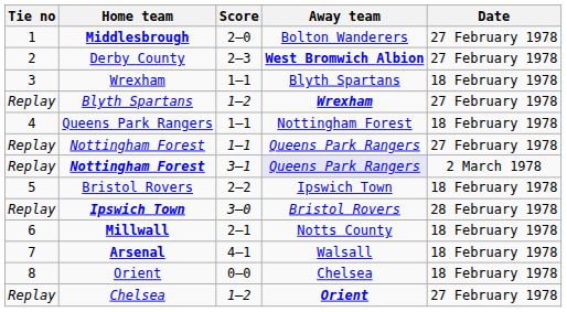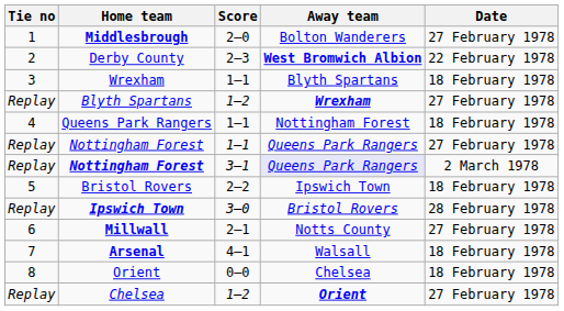Derby County | Date: 27 February 1978 -> 22 February 1978
Millwall | Date: 18 February 1978 -> 27 February 1978
